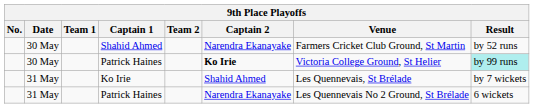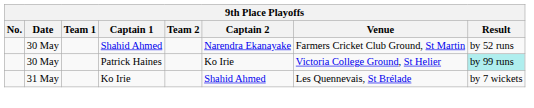30 May / Patrick Haines | Captain 2: bold -> normal
- row: 31 May | Patrick Haines | Narendra Ekanayake | Les Quennevais No 2 Ground, St Brélade | 6 wickets
